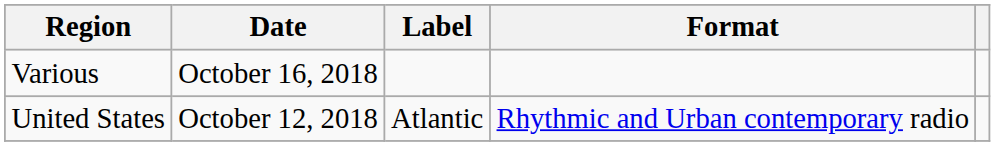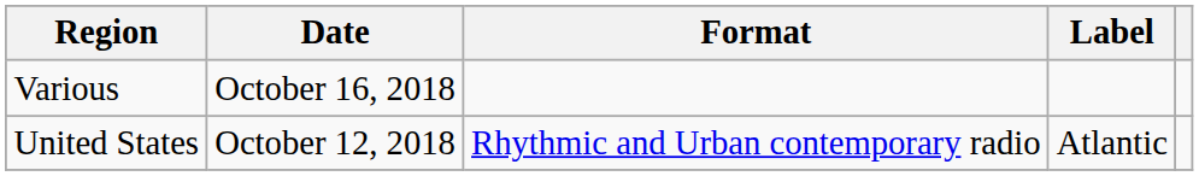columns swapped: Format <-> Label
